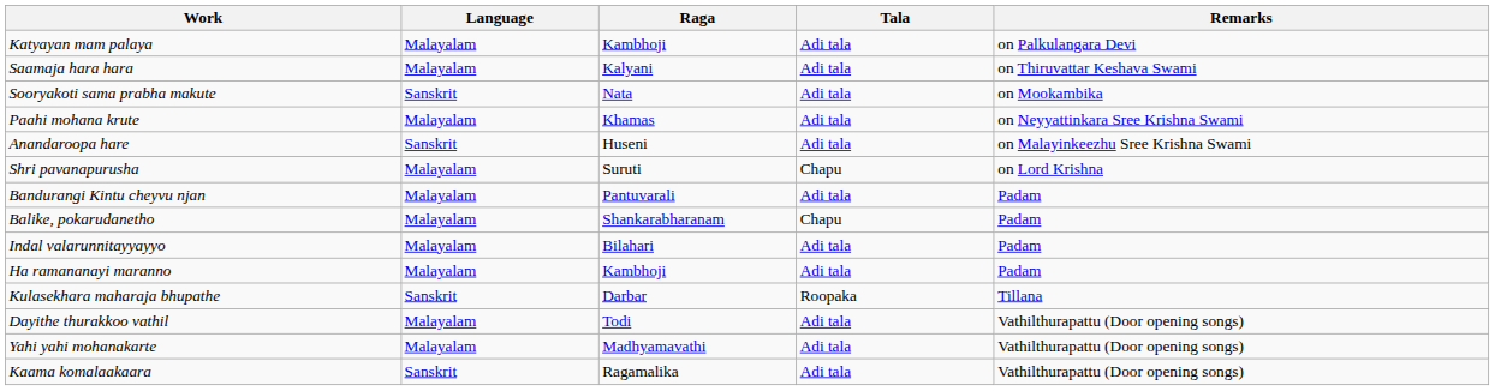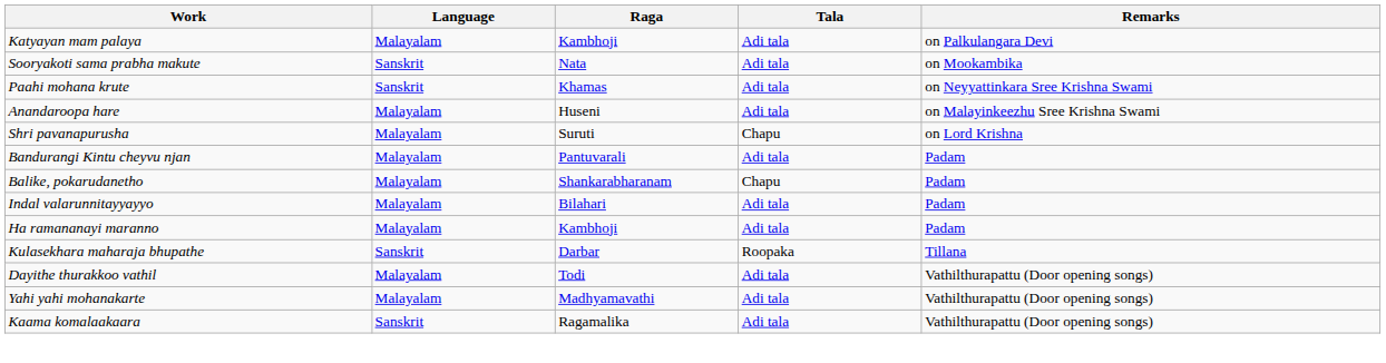- row: Saamaja hara hara | Malayalam | Kalyani | Adi tala | on Thiruvattar Keshava Swami
Paahi mohana krute | Language: Malayalam -> Sanskrit
Anandaroopa hare | Language: Sanskrit -> Malayalam
